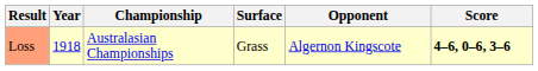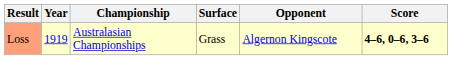Loss | Year: 1918 -> 1919
